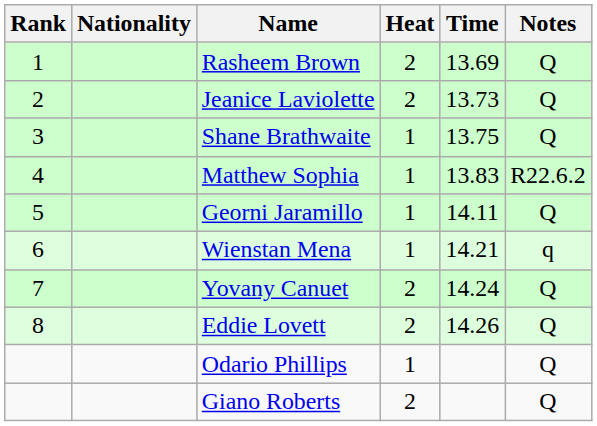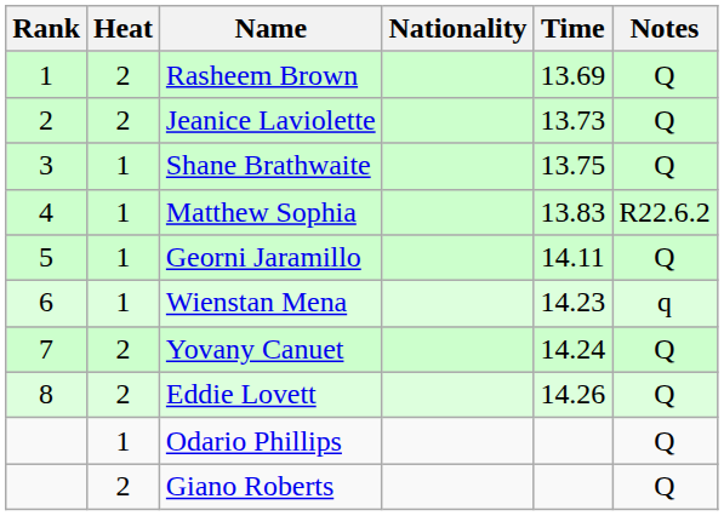columns swapped: Heat <-> Nationality
Wienstan Mena | Time: 14.21 -> 14.23
